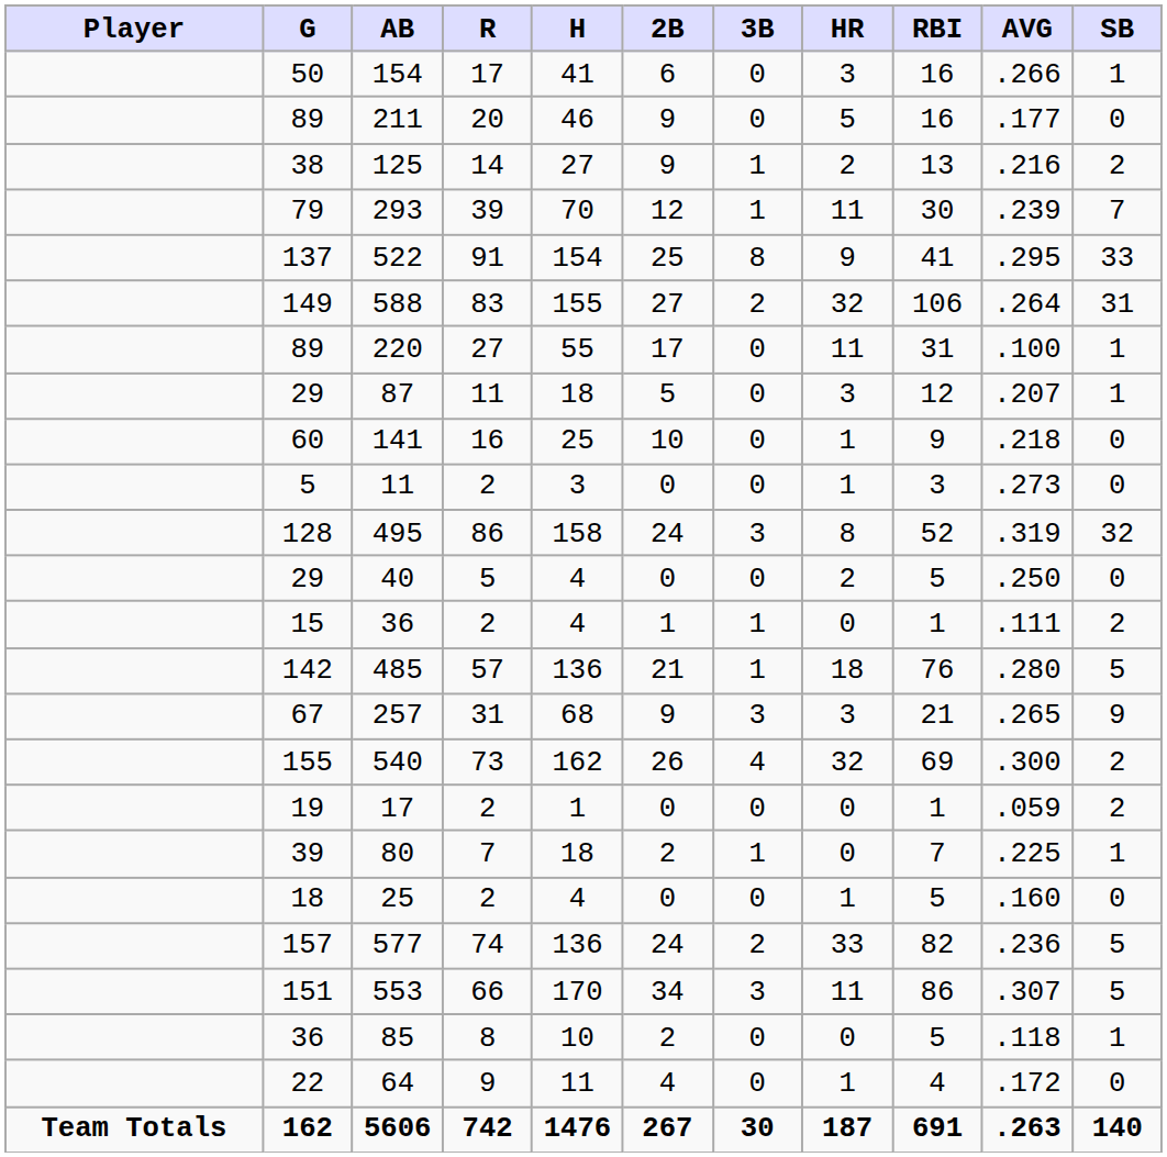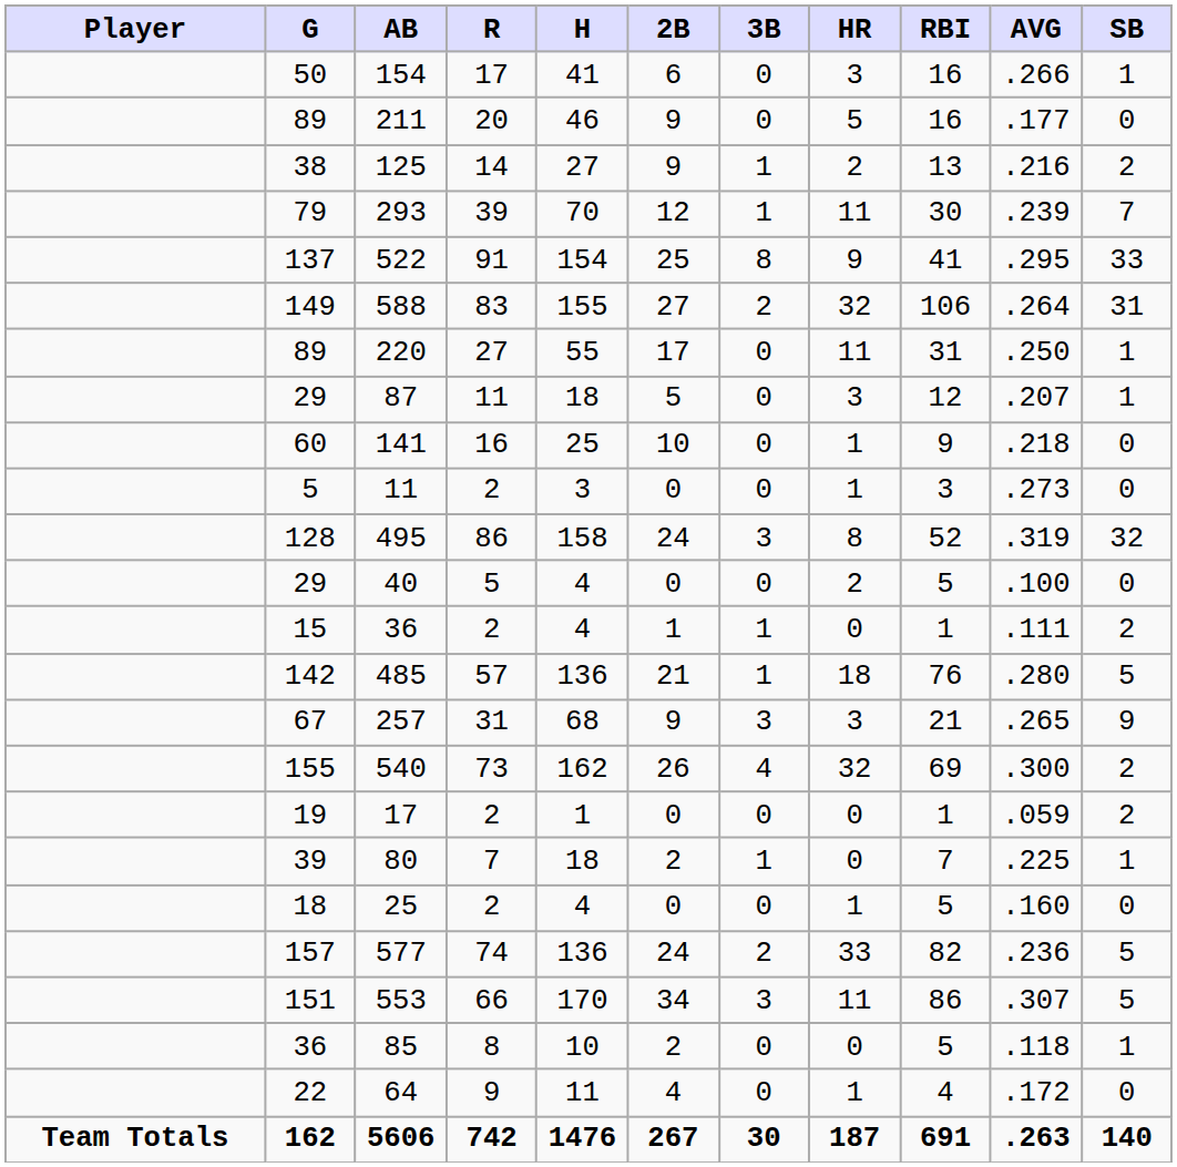220 | AVG: .100 -> .250
40 | AVG: .250 -> .100
